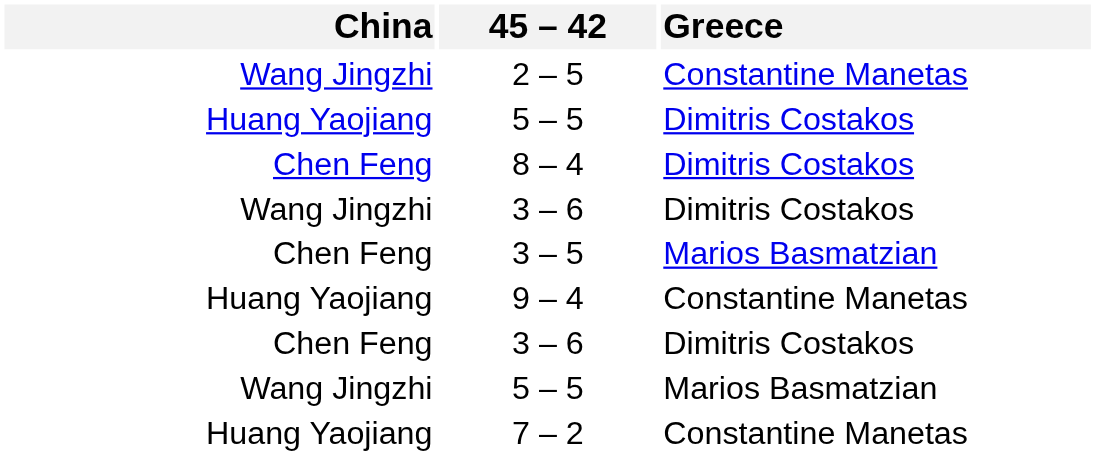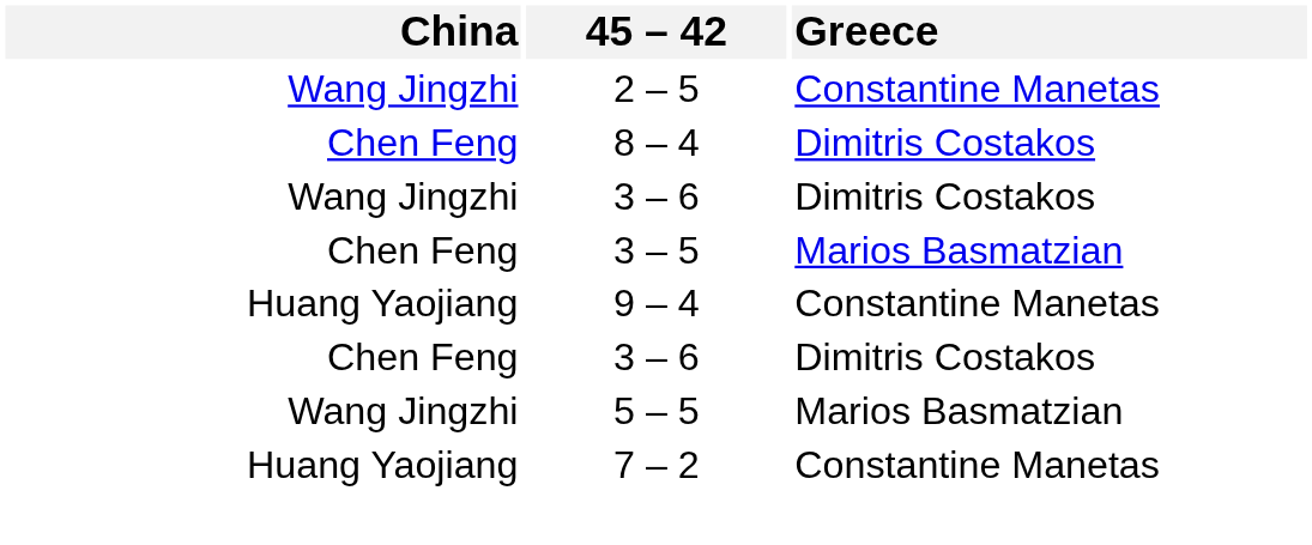- row: Huang Yaojiang | 5 – 5 | Dimitris Costakos
